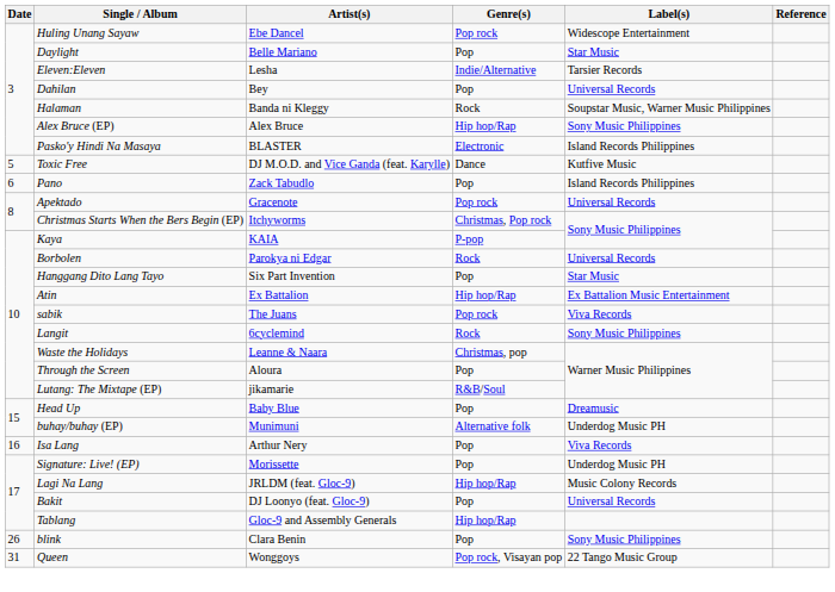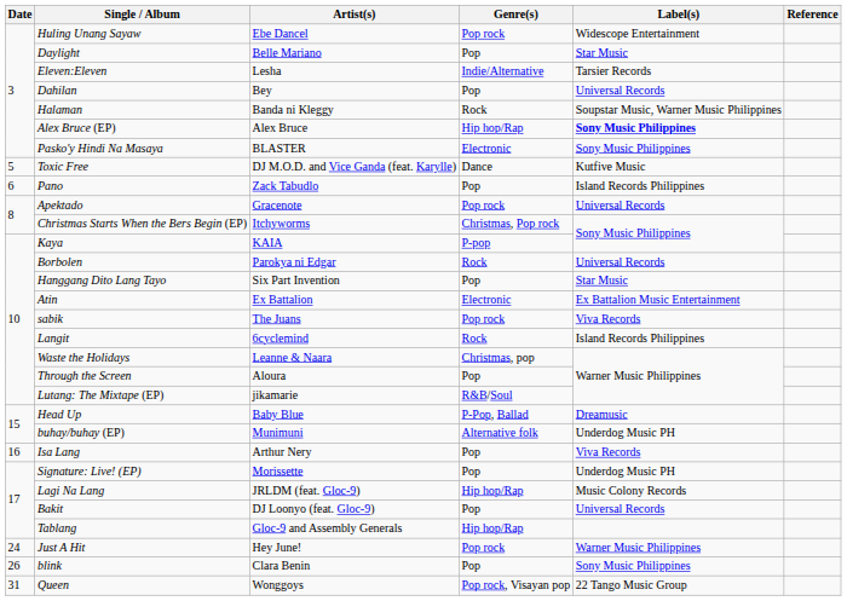Alex Bruce (EP) | Label(s): normal -> bold
Pasko'y Hindi Na Masaya | Label(s): Island Records Philippines -> Sony Music Philippines
Atin | Genre(s): Hip hop/Rap -> Electronic
Langit | Label(s): Sony Music Philippines -> Island Records Philippines
Head Up | Genre(s): Pop -> P-Pop, Ballad
+ row: 24 | Just A Hit | Hey June! | Pop rock | Warner Music Philippines
